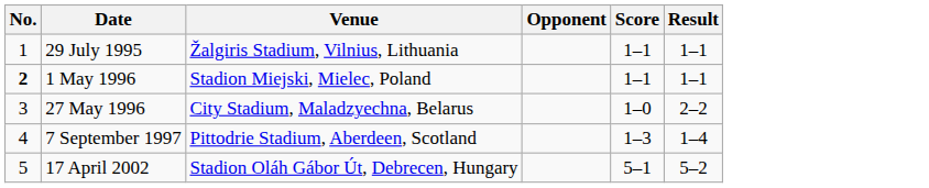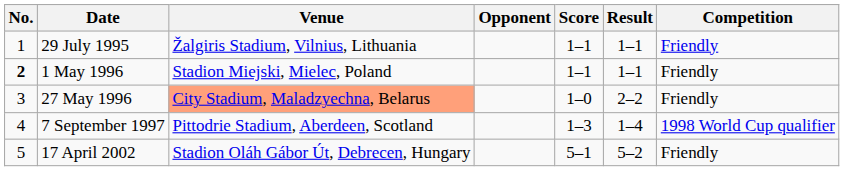+ column: Competition | Friendly | Friendly | Friendly | 1998 World Cup qualifier | Friendly
27 May 1996 | Venue: no background -> lightsalmon background
